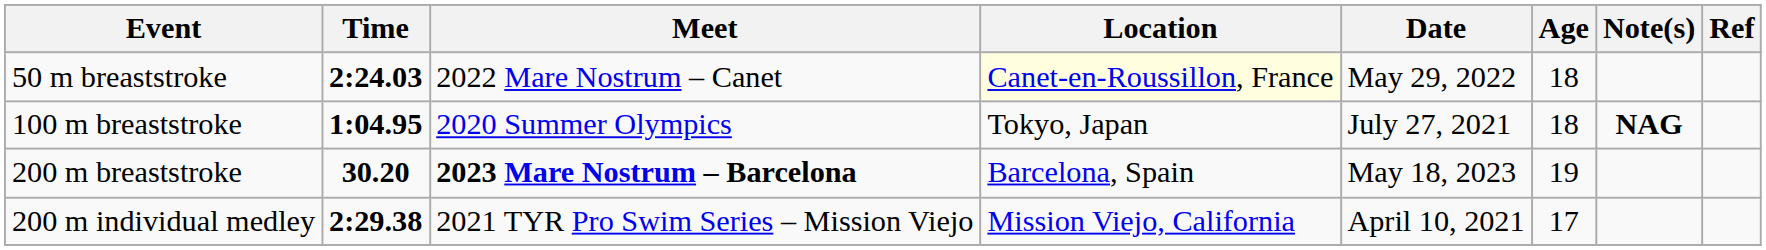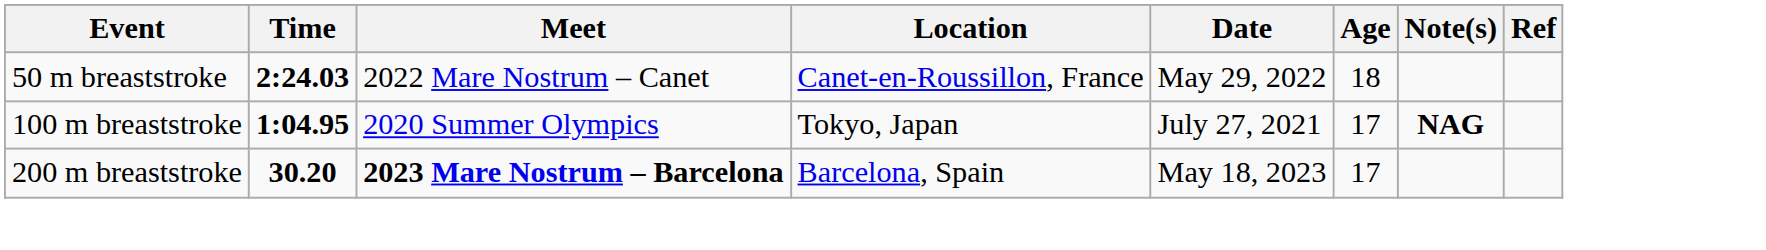50 m breaststroke | Location: lightyellow background -> no background
100 m breaststroke | Age: 18 -> 17
200 m breaststroke | Age: 19 -> 17
- row: 200 m individual medley | 2:29.38 | 2021 TYR Pro Swim Series – Mission Viejo | Mission Viejo, California | April 10, 2021 | 17
